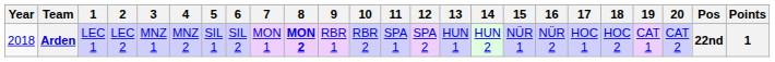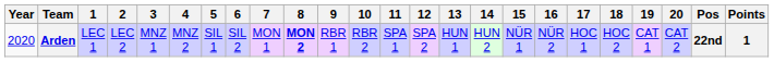Arden | Year: 2018 -> 2020
